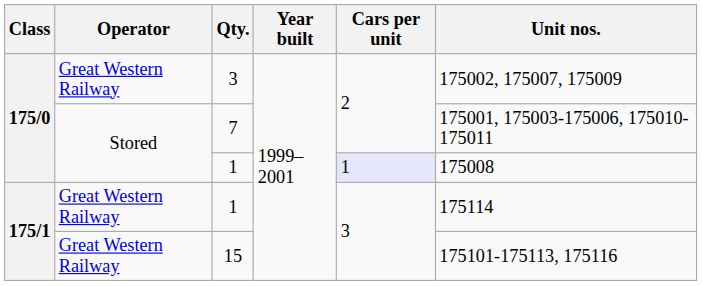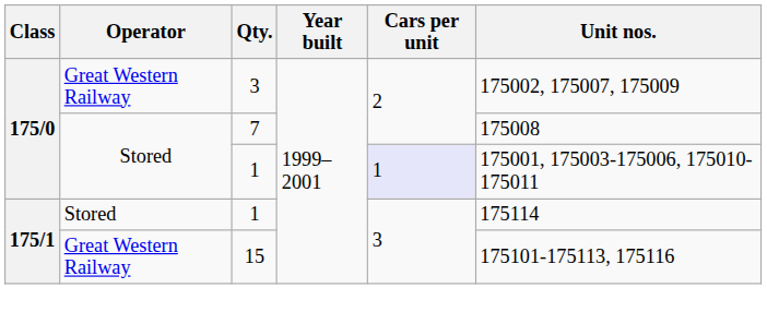7 | Unit nos.: 175001, 175003-175006, 175010-175011 -> 175008
175/0 / 1 | Unit nos.: 175008 -> 175001, 175003-175006, 175010-175011
175/1 / 1 | Operator: Great Western Railway -> Stored
